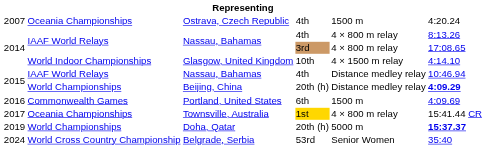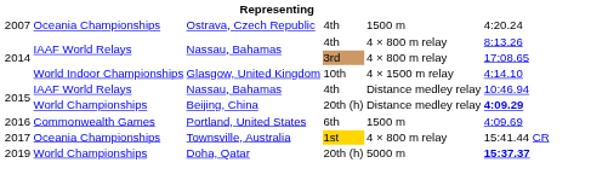- row: 2024 | World Cross Country Championship | Belgrade, Serbia | 53rd | Senior Women | 35:40
